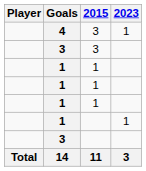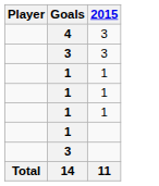- column: 2023 | 1 | 1 | 3
